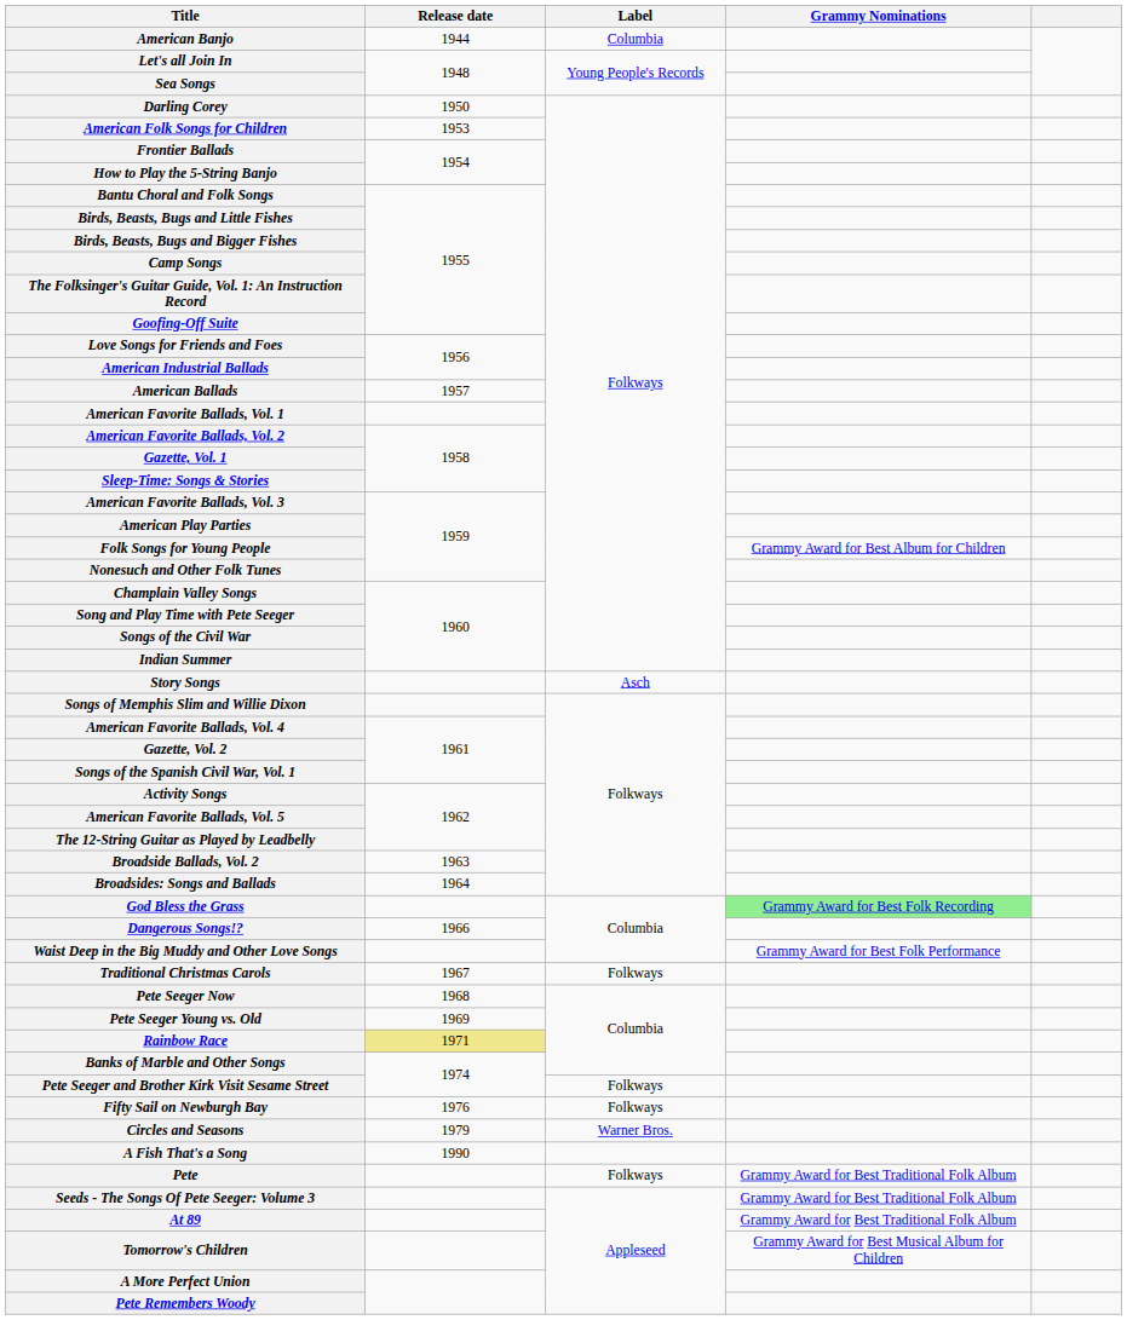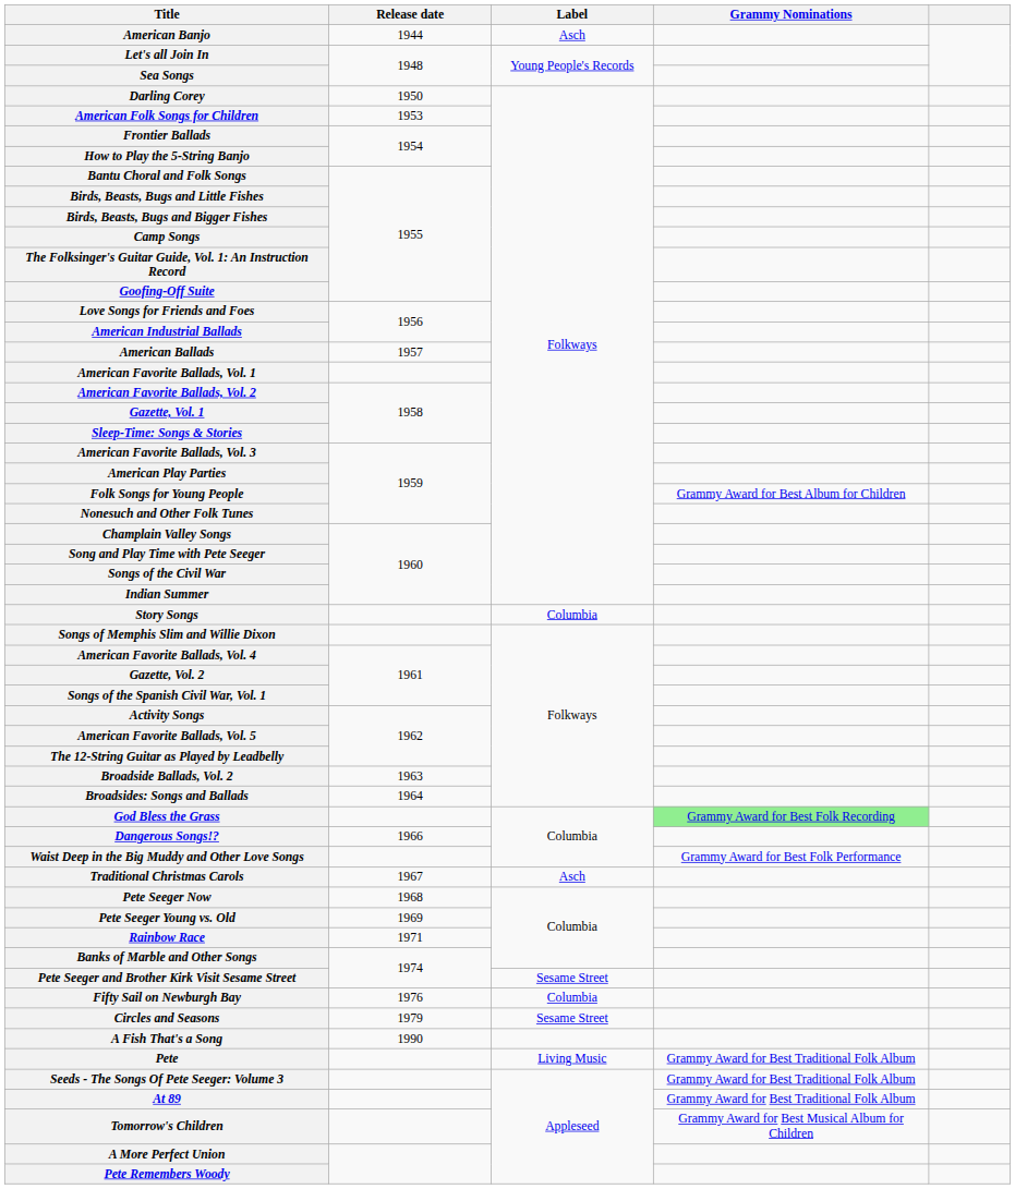American Banjo | Label: Columbia -> Asch
Story Songs | Label: Asch -> Columbia
Traditional Christmas Carols | Label: Folkways -> Asch
Rainbow Race | Release date: khaki background -> no background
Pete Seeger and Brother Kirk Visit Sesame Street | Label: Folkways -> Sesame Street
Fifty Sail on Newburgh Bay | Label: Folkways -> Columbia
Circles and Seasons | Label: Warner Bros. -> Sesame Street
Pete | Label: Folkways -> Living Music
